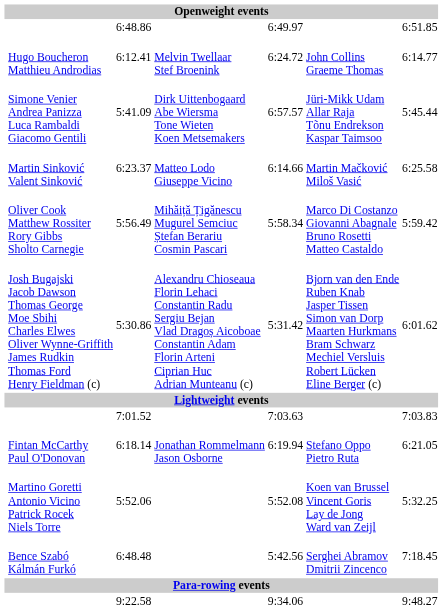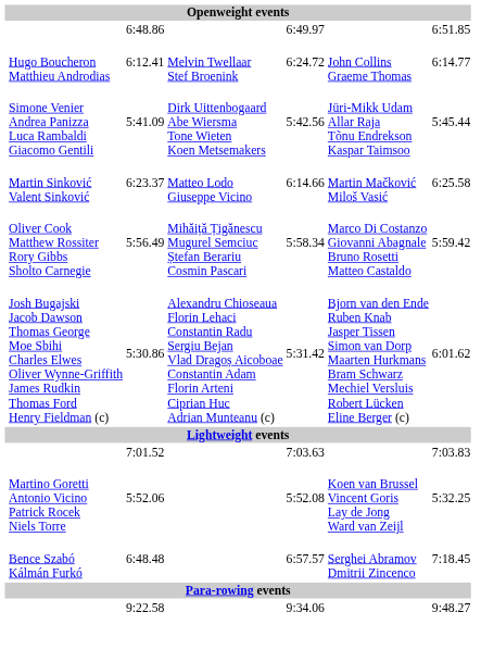5:41.09 | column 5: 6:57.57 -> 5:42.56
- row: Fintan McCarthy Paul O'Donovan | 6:18.14 | Jonathan Rommelmann Jason Osborne | 6:19.94 | Stefano Oppo Pietro Ruta | 6:21.05
6:48.48 | column 5: 5:42.56 -> 6:57.57
